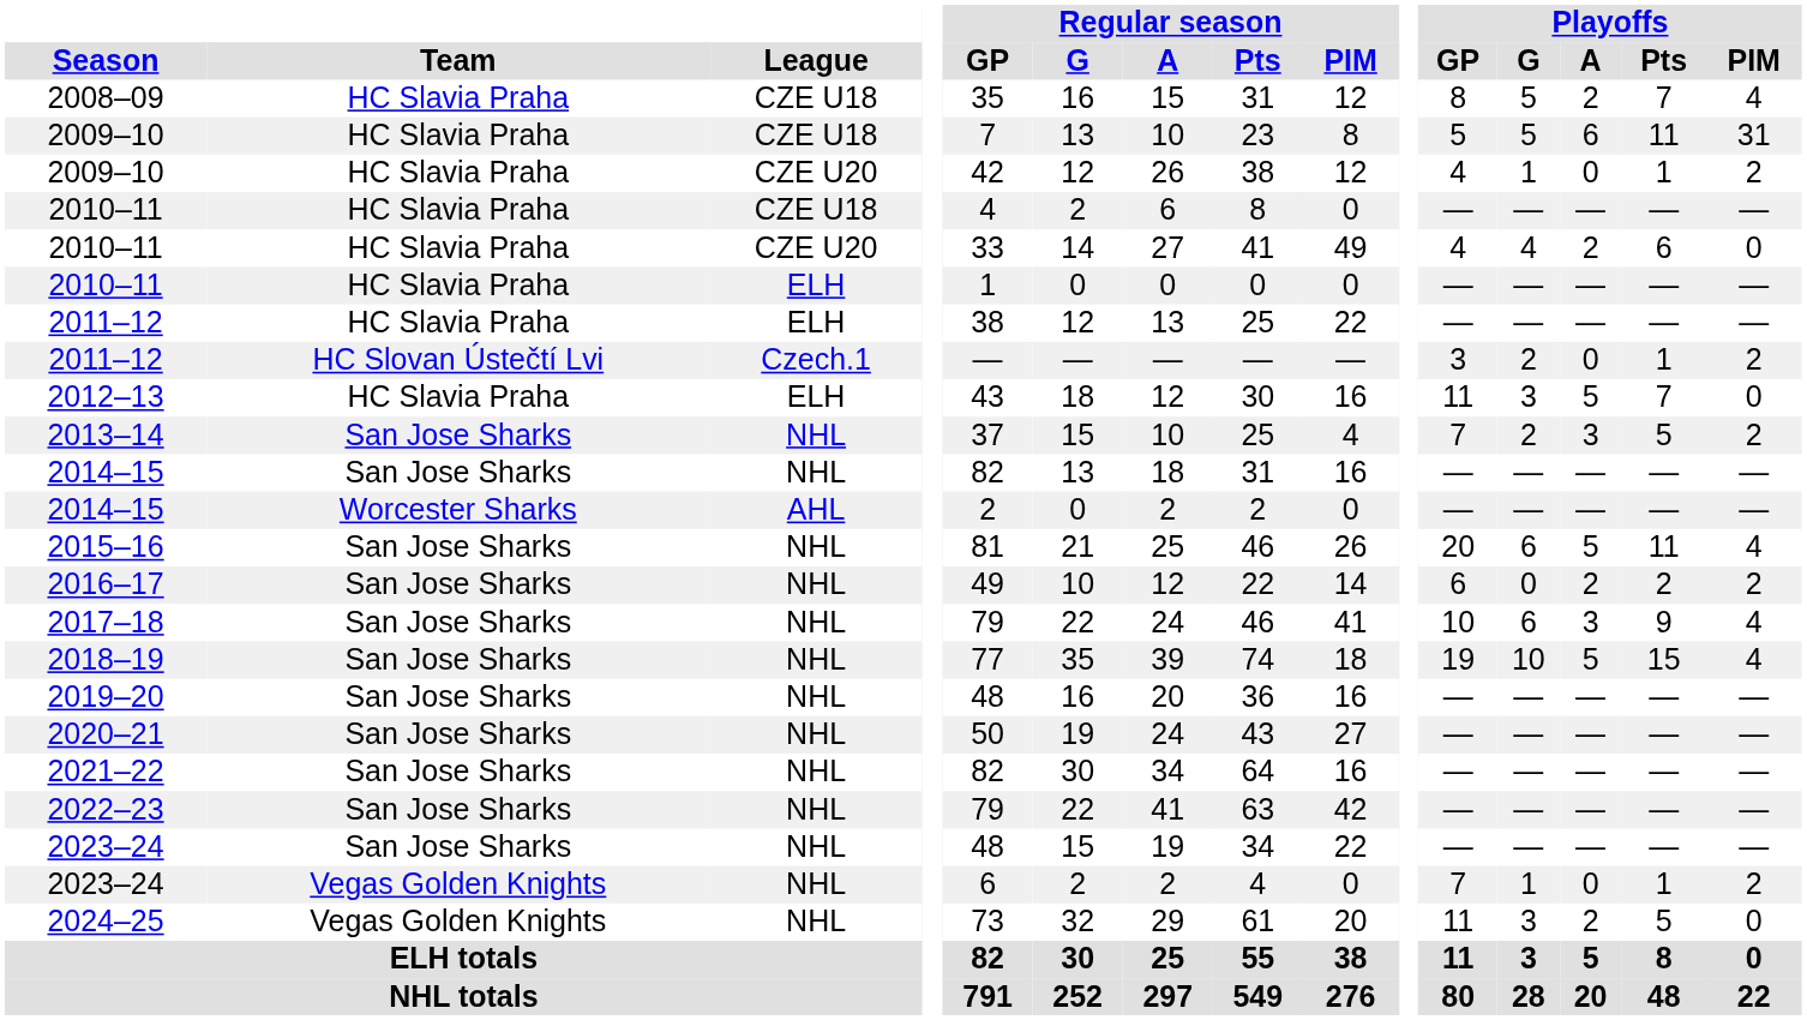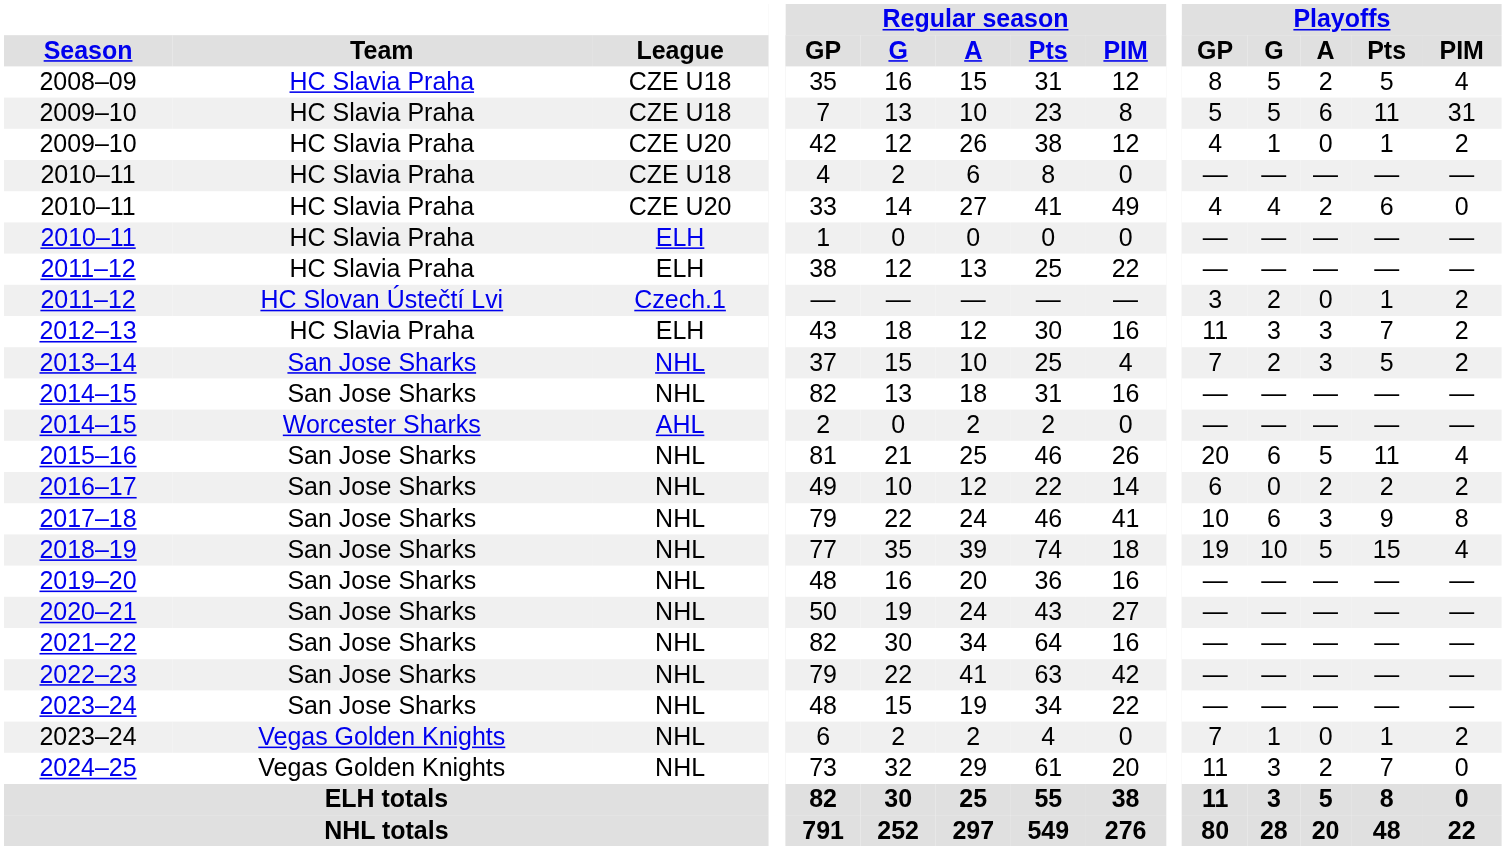2008–09 | Playoffs / Pts: 7 -> 5
2012–13 | Playoffs / A: 5 -> 3
2012–13 | Playoffs / PIM: 0 -> 2
2017–18 | Playoffs / PIM: 4 -> 8
2024–25 | Playoffs / Pts: 5 -> 7
